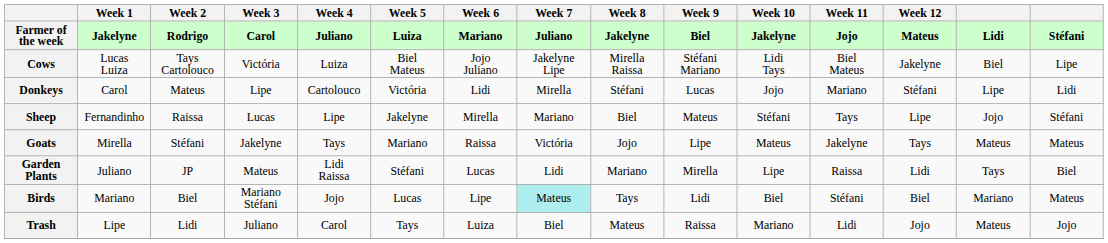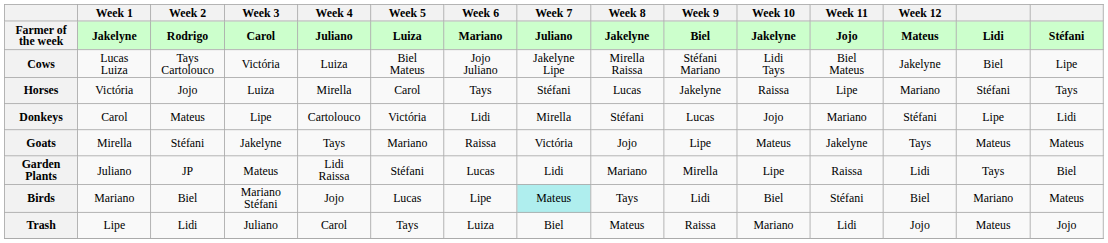+ row: Horses | Victória | Jojo | Luiza | Mirella | Carol | Tays | Stéfani | Lucas | Jakelyne | Raissa | Lipe | Mariano | Stéfani | Tays
- row: Sheep | Fernandinho | Raissa | Lucas | Lipe | Jakelyne | Mirella | Mariano | Biel | Mateus | Stéfani | Tays | Lipe | Jojo | Stéfani
